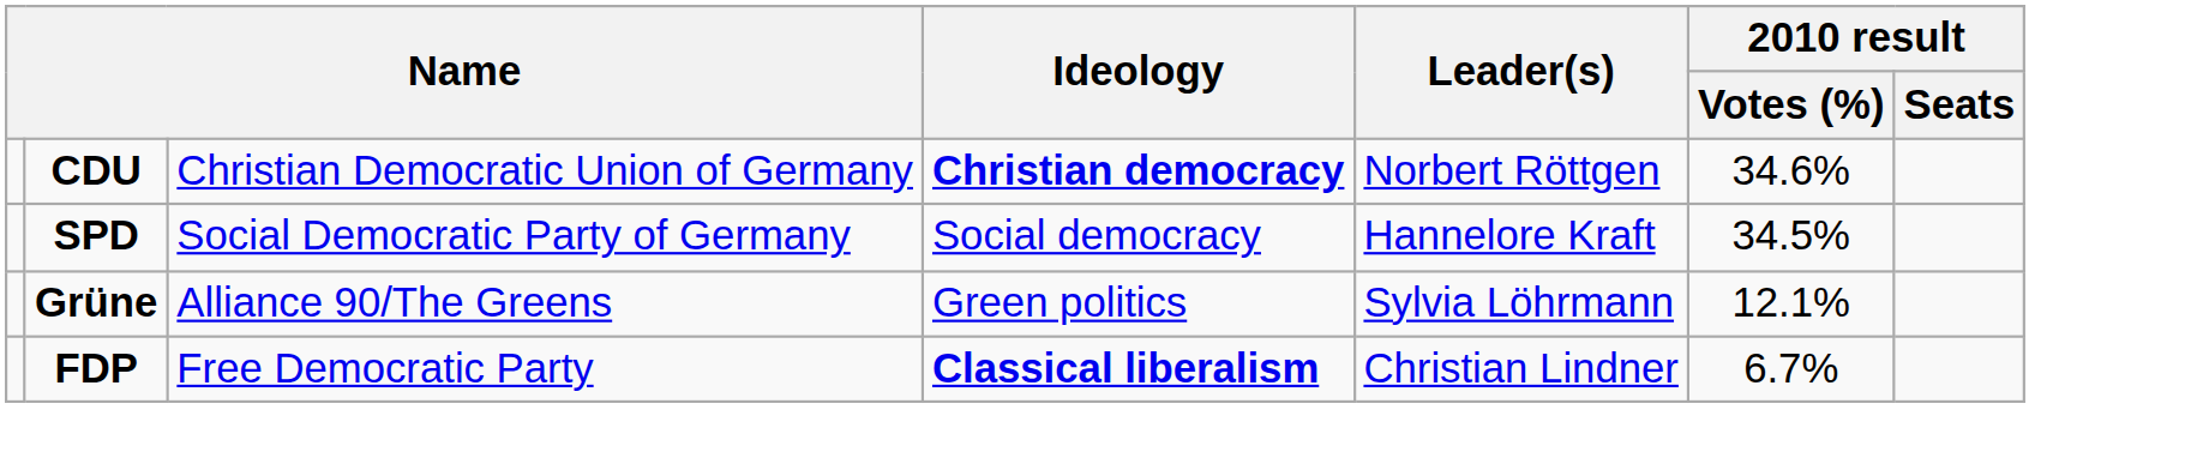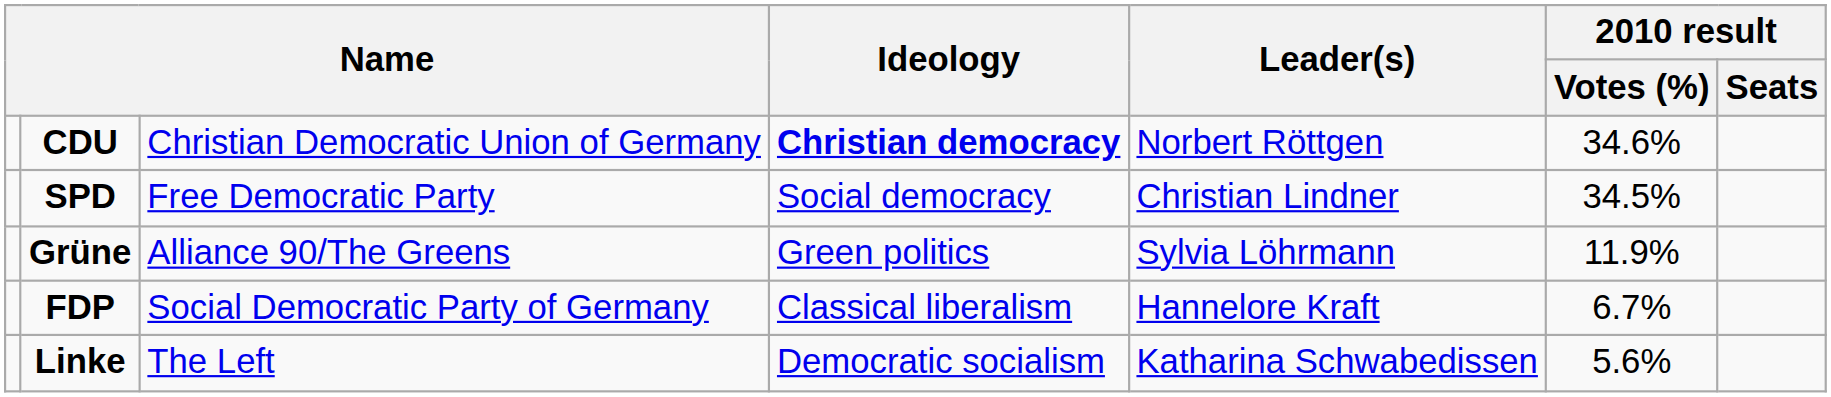SPD | column 3: Social Democratic Party of Germany -> Free Democratic Party
SPD | Leader(s): Hannelore Kraft -> Christian Lindner
Grüne | 2010 result / Votes (%): 12.1% -> 11.9%
FDP | column 3: Free Democratic Party -> Social Democratic Party of Germany
FDP | Ideology: bold -> normal
FDP | Leader(s): Christian Lindner -> Hannelore Kraft
+ row: Linke | The Left | Democratic socialism | Katharina Schwabedissen | 5.6%
